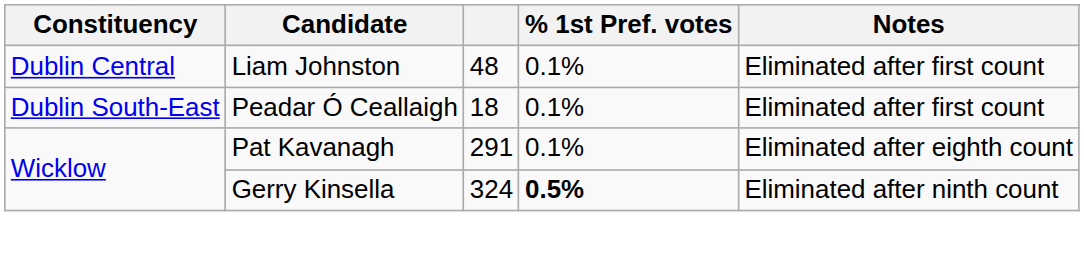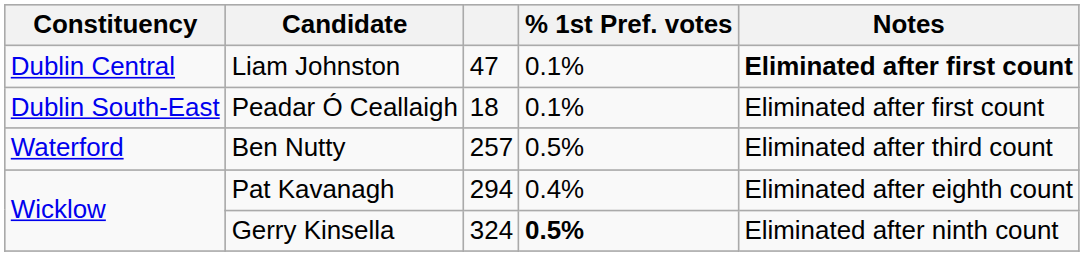Liam Johnston | column 3: 48 -> 47
Liam Johnston | Notes: normal -> bold
+ row: Waterford | Ben Nutty | 257 | 0.5% | Eliminated after third count
Pat Kavanagh | column 3: 291 -> 294
Pat Kavanagh | % 1st Pref. votes: 0.1% -> 0.4%
